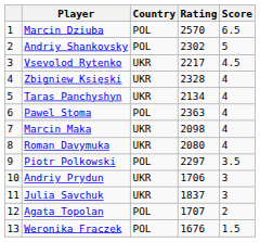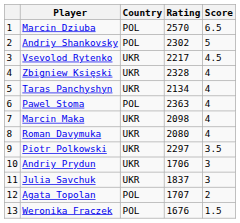Piotr Polkowski | Country: POL -> UKR
